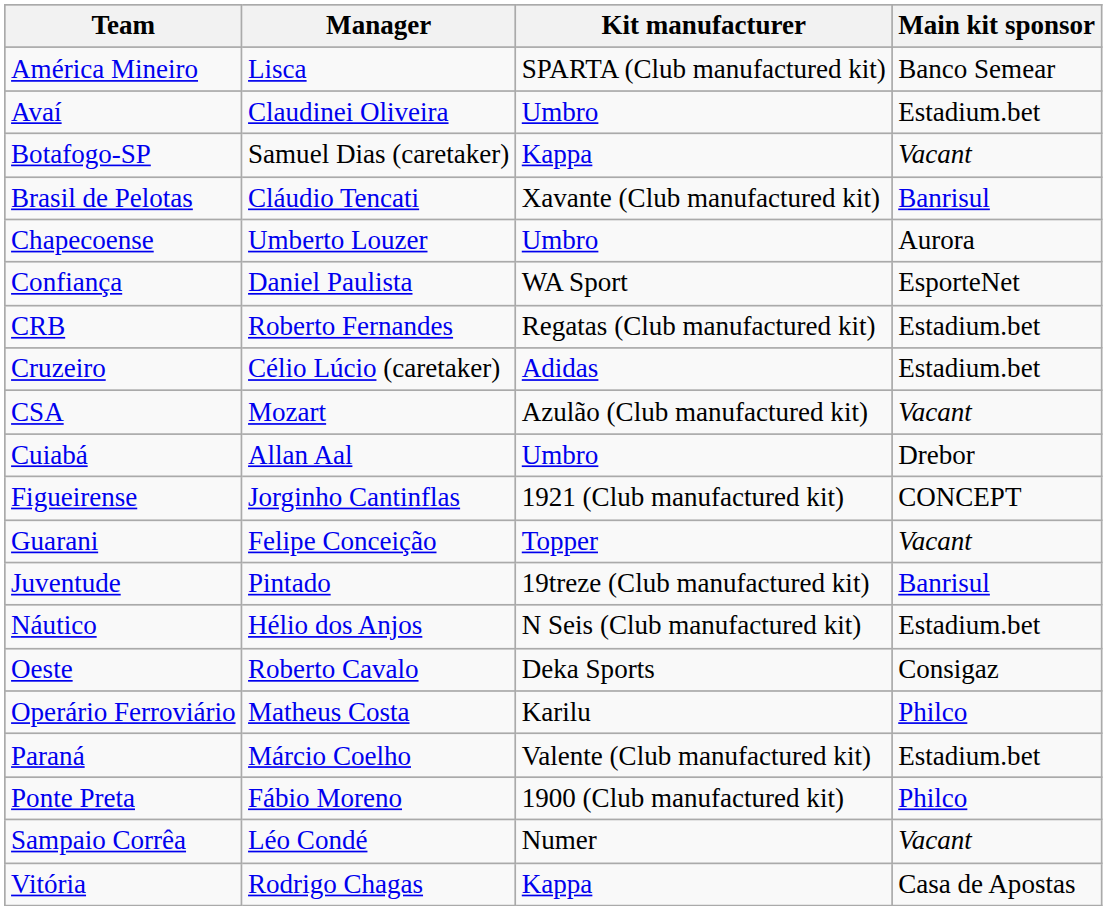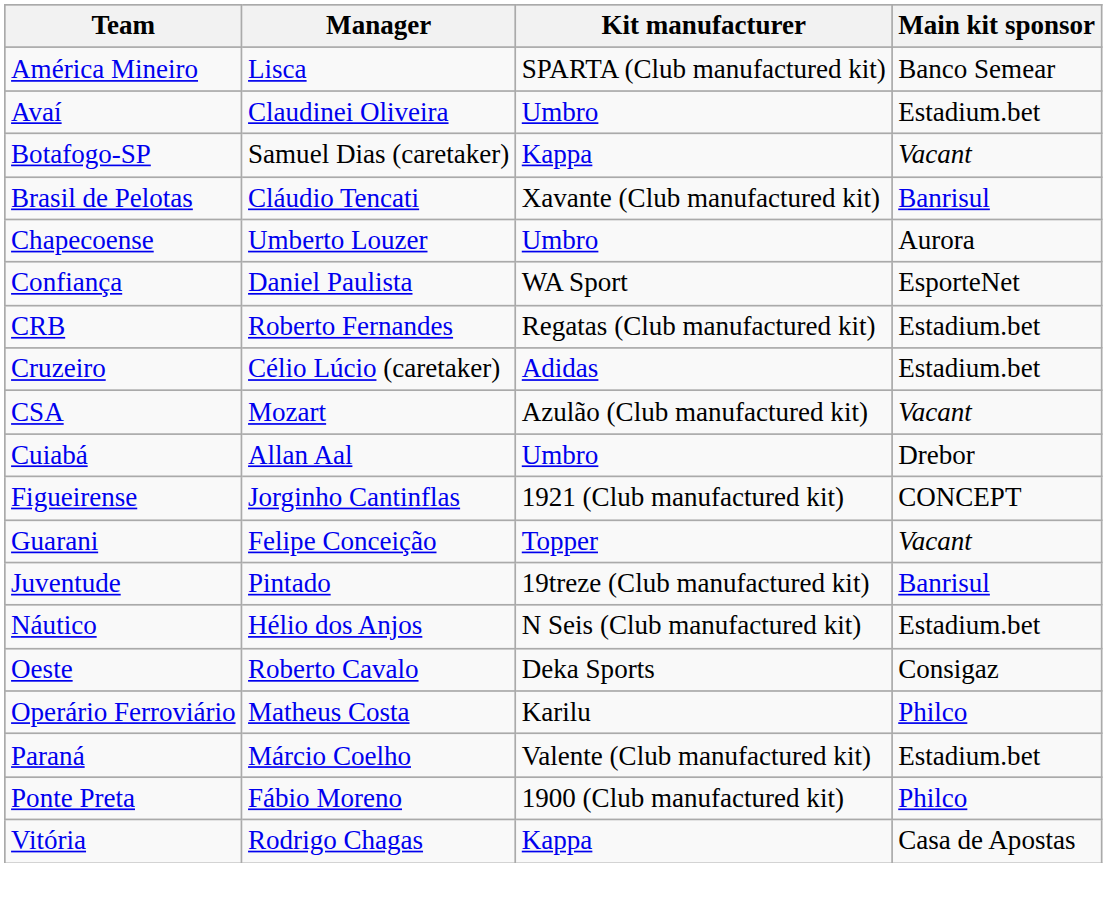- row: Sampaio Corrêa | Léo Condé | Numer | Vacant
